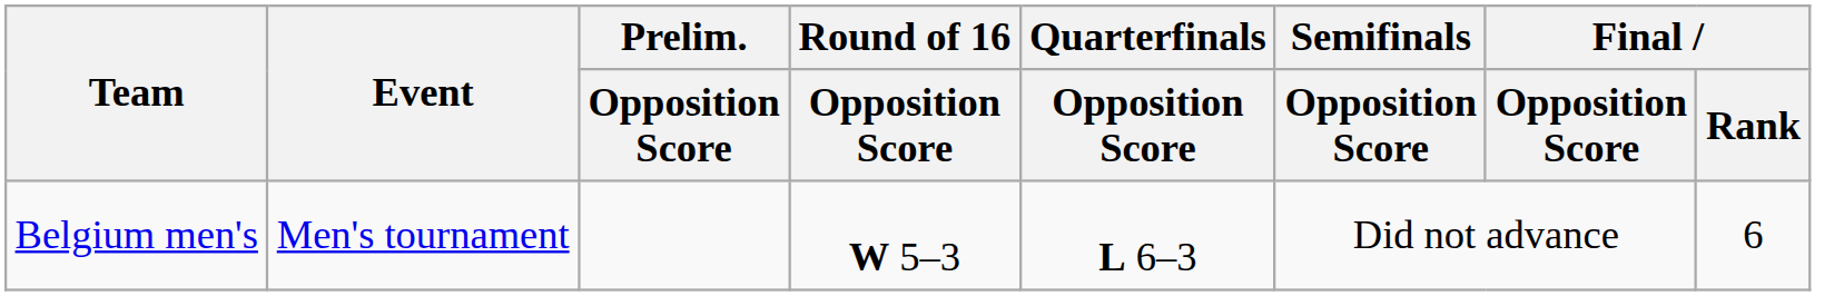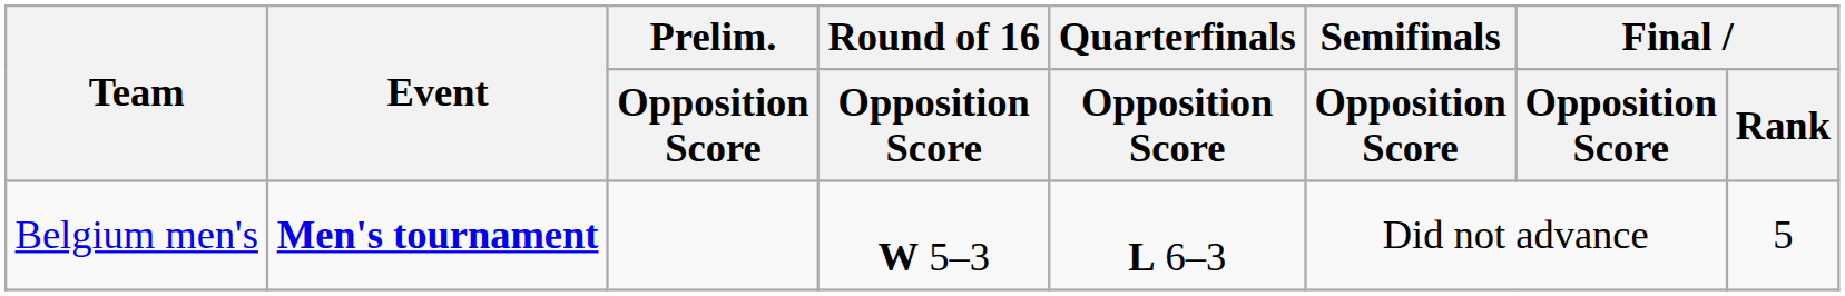Belgium men's | Event: normal -> bold
Belgium men's | Final / Rank: 6 -> 5
